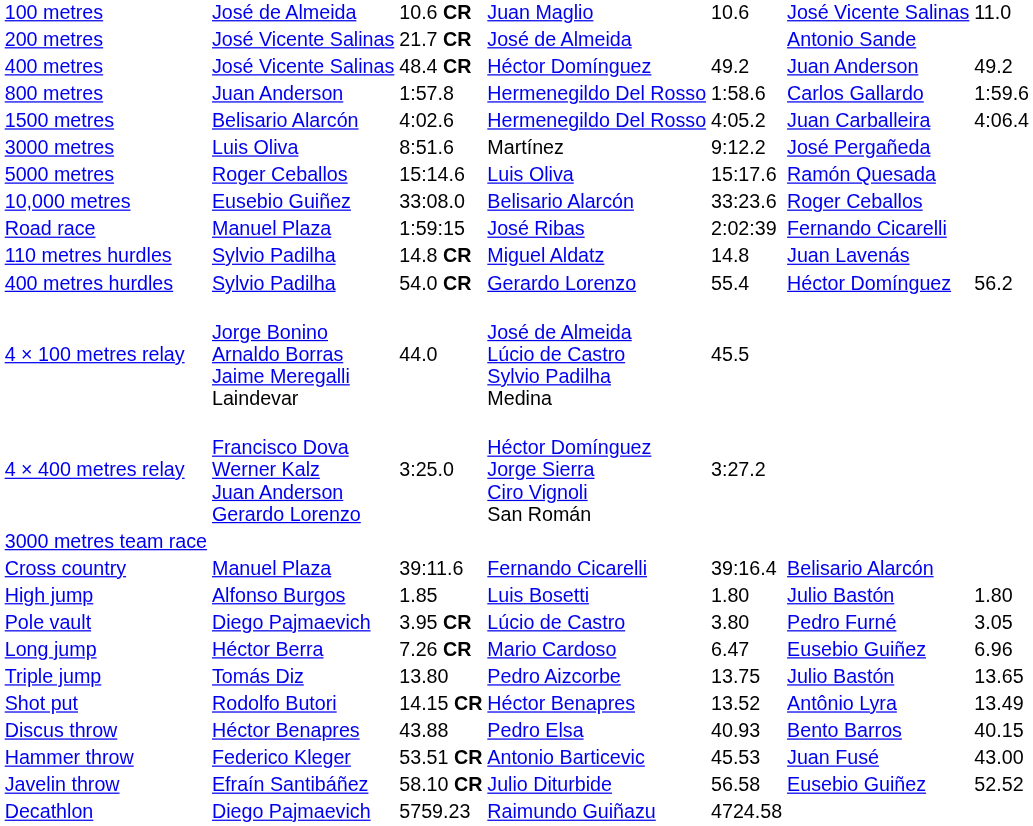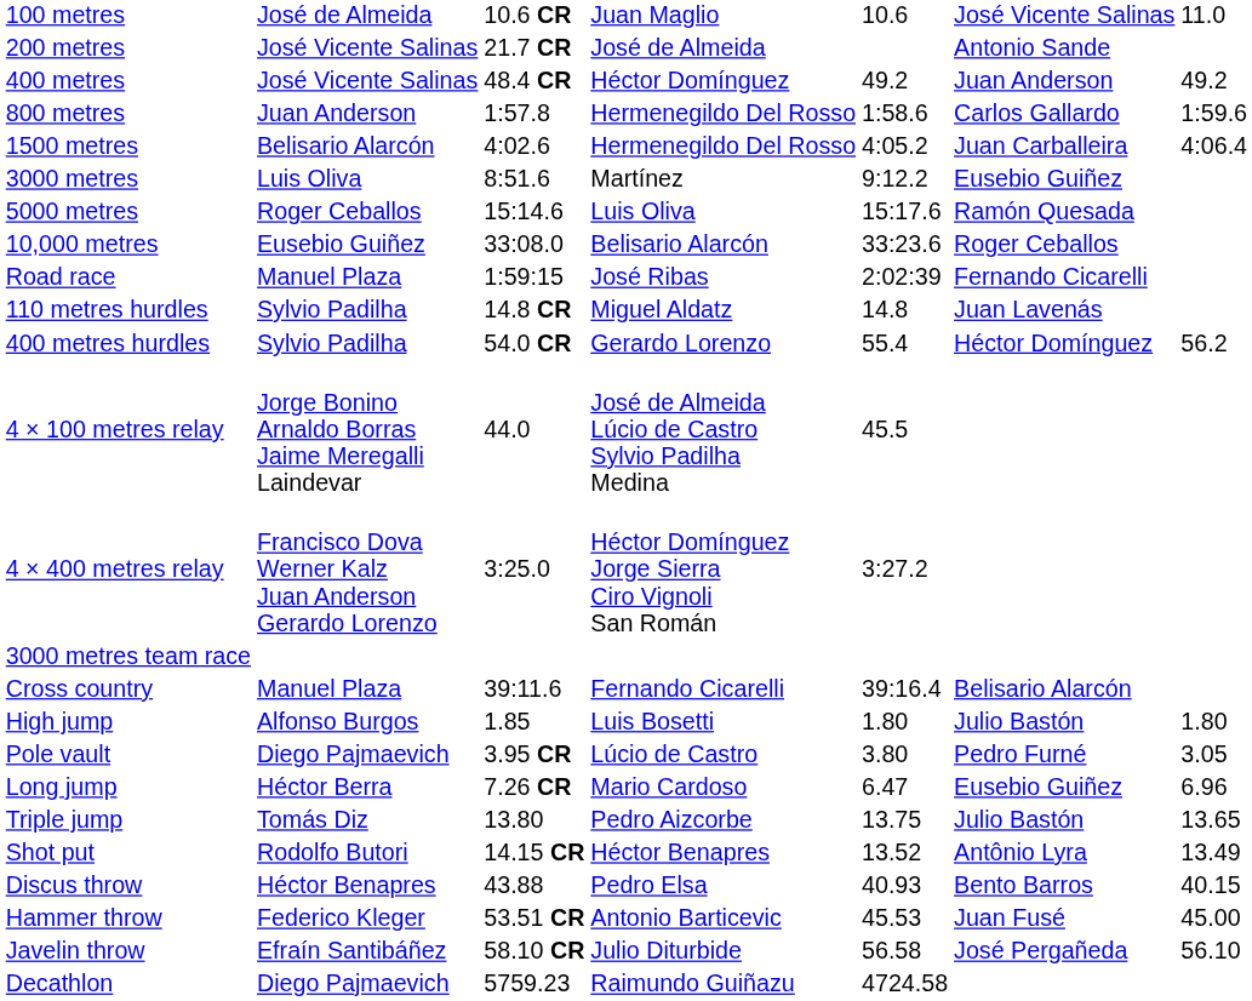3000 metres | column 6: José Pergañeda -> Eusebio Guiñez
Hammer throw | column 7: 43.00 -> 45.00
Javelin throw | column 6: Eusebio Guiñez -> José Pergañeda
Javelin throw | column 7: 52.52 -> 56.10
